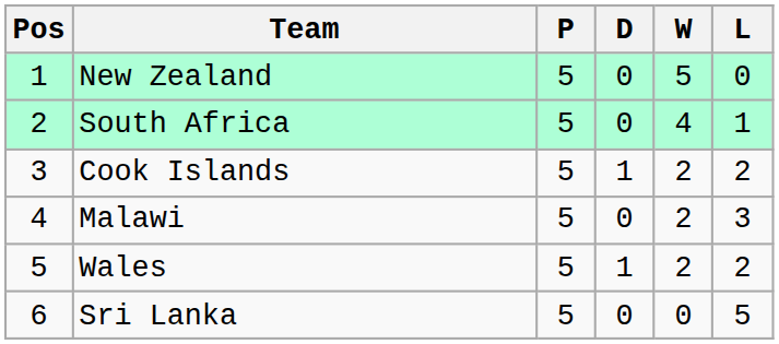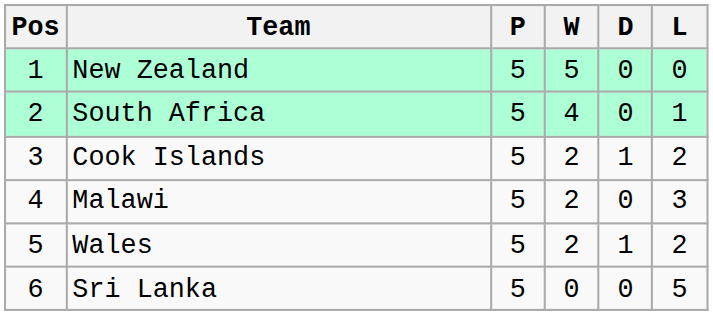columns swapped: W <-> D
